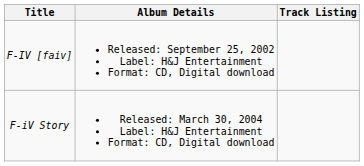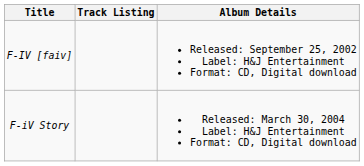columns swapped: Album Details <-> Track Listing
